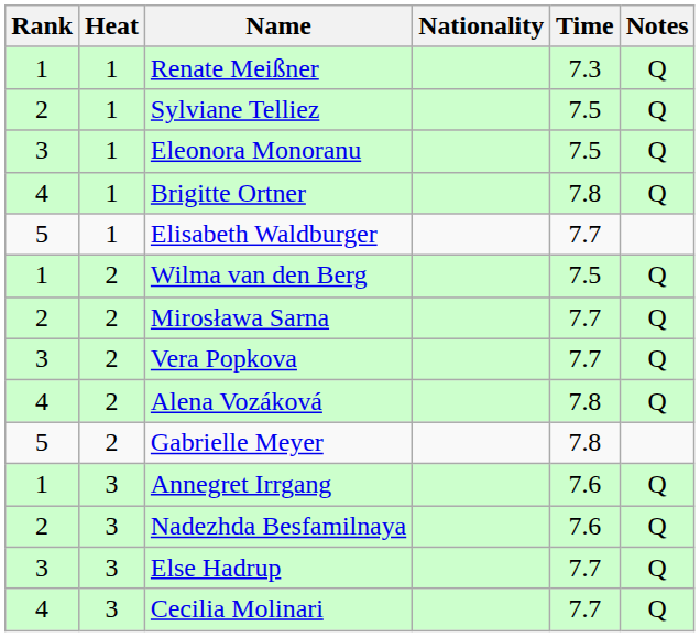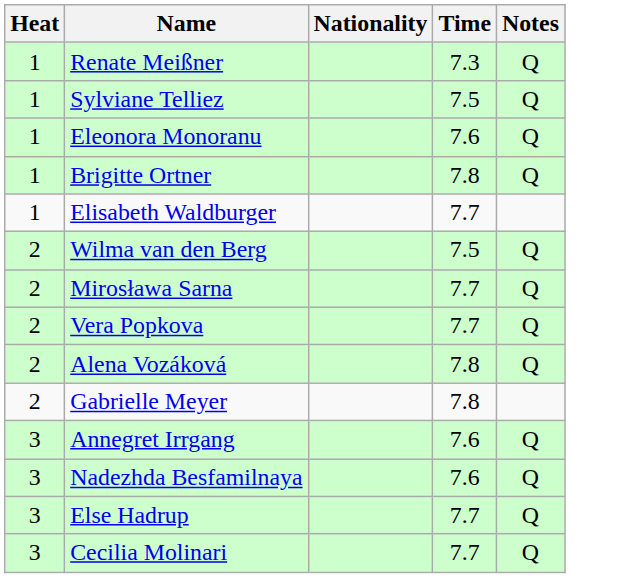- column: Rank | 1 | 2 | 3 | 4 | 5 | 1 | 2 | 3 | 4 | 5 | 1 | 2 | 3 | 4
Eleonora Monoranu | Time: 7.5 -> 7.6
